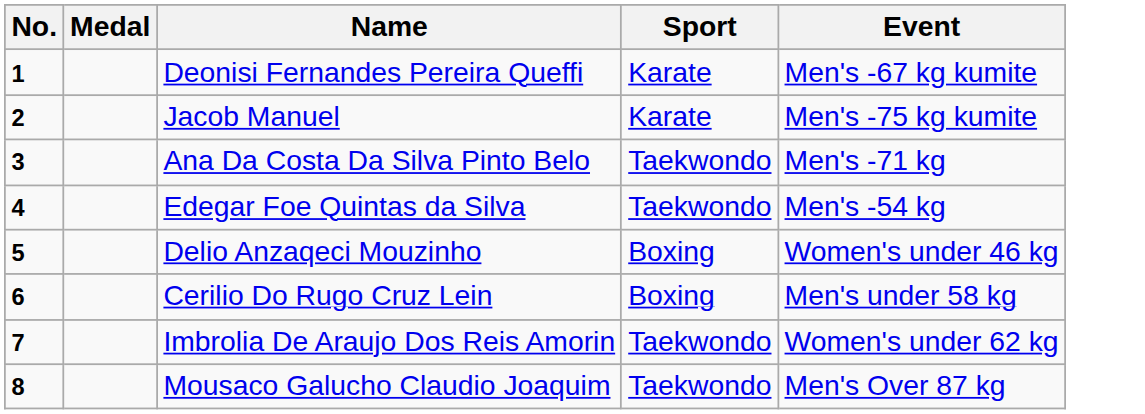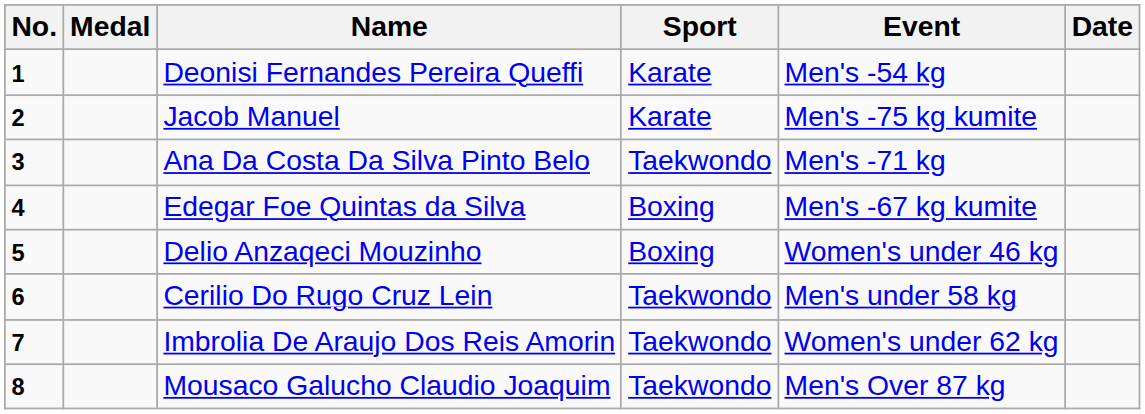+ column: Date
Deonisi Fernandes Pereira Queffi | Event: Men's -67 kg kumite -> Men's -54 kg
Edegar Foe Quintas da Silva | Sport: Taekwondo -> Boxing
Edegar Foe Quintas da Silva | Event: Men's -54 kg -> Men's -67 kg kumite
Cerilio Do Rugo Cruz Lein | Sport: Boxing -> Taekwondo
